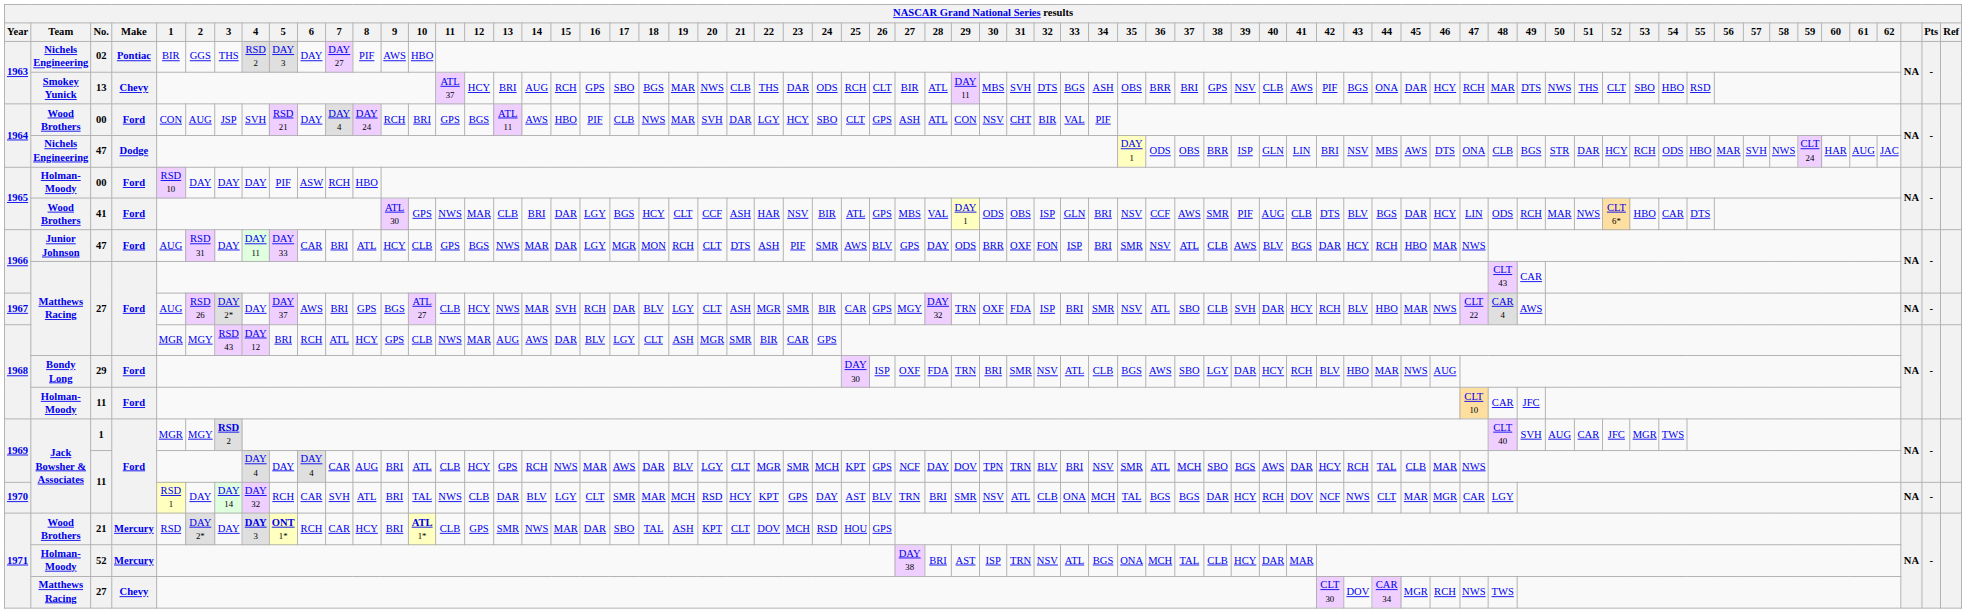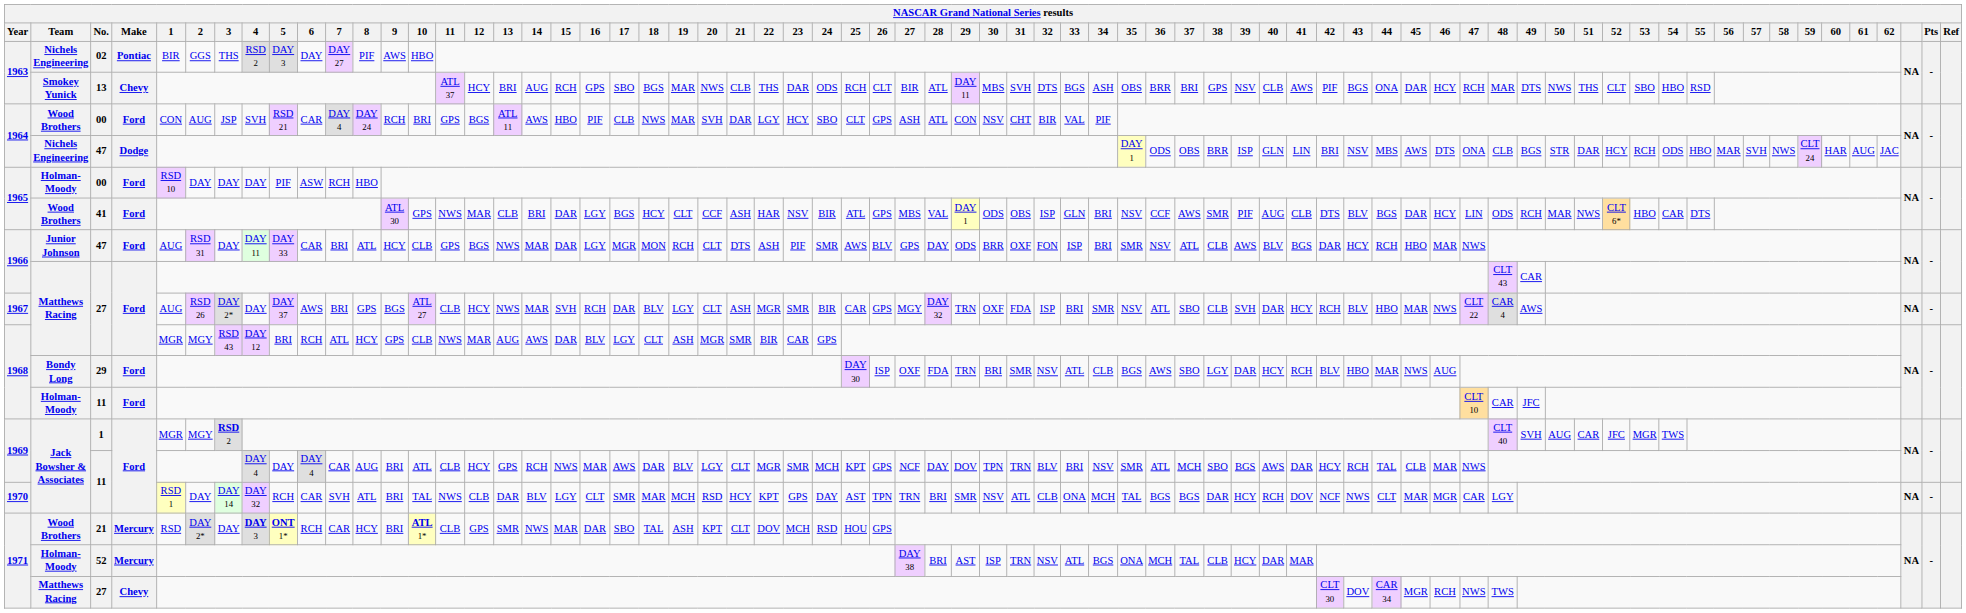1964 / 00 | 6: DAY -> CAR
1970 / 11 | 26: BLV -> TPN
